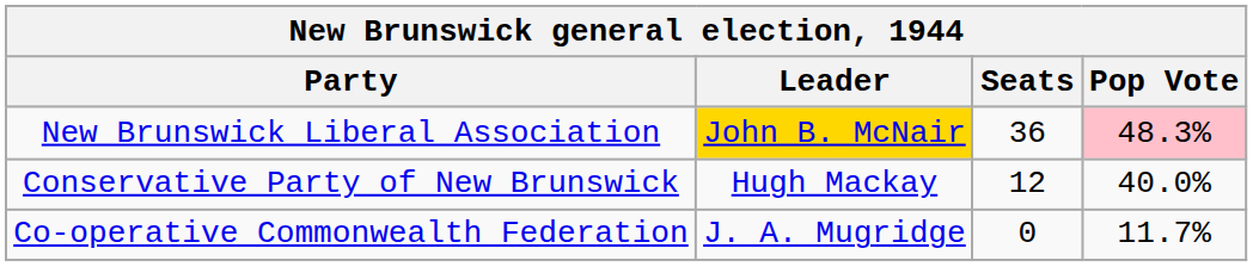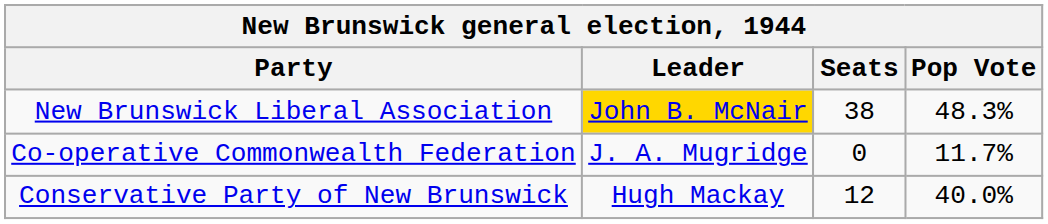New Brunswick Liberal Association | Seats: 36 -> 38
New Brunswick Liberal Association | Pop Vote: pink background -> no background
rows swapped: Conservative Party of New Brunswick <-> Co-operative Commonwealth Federation
